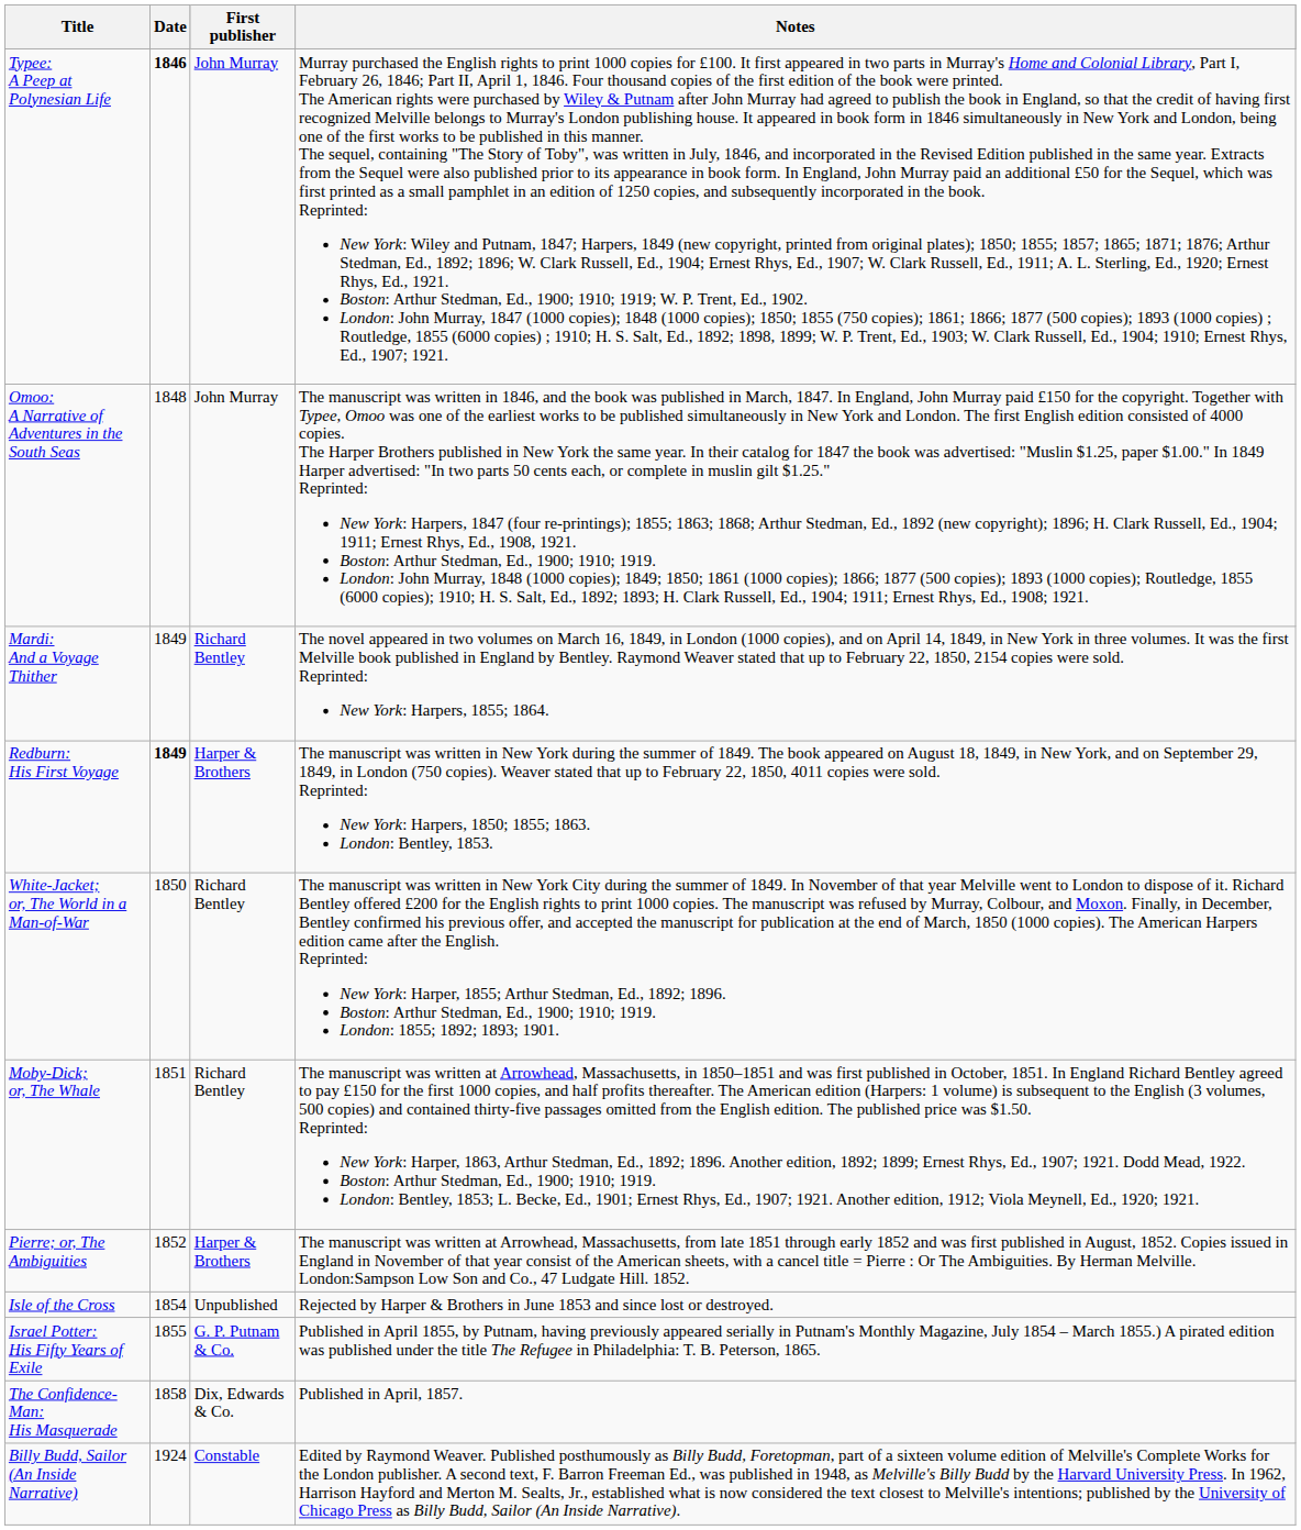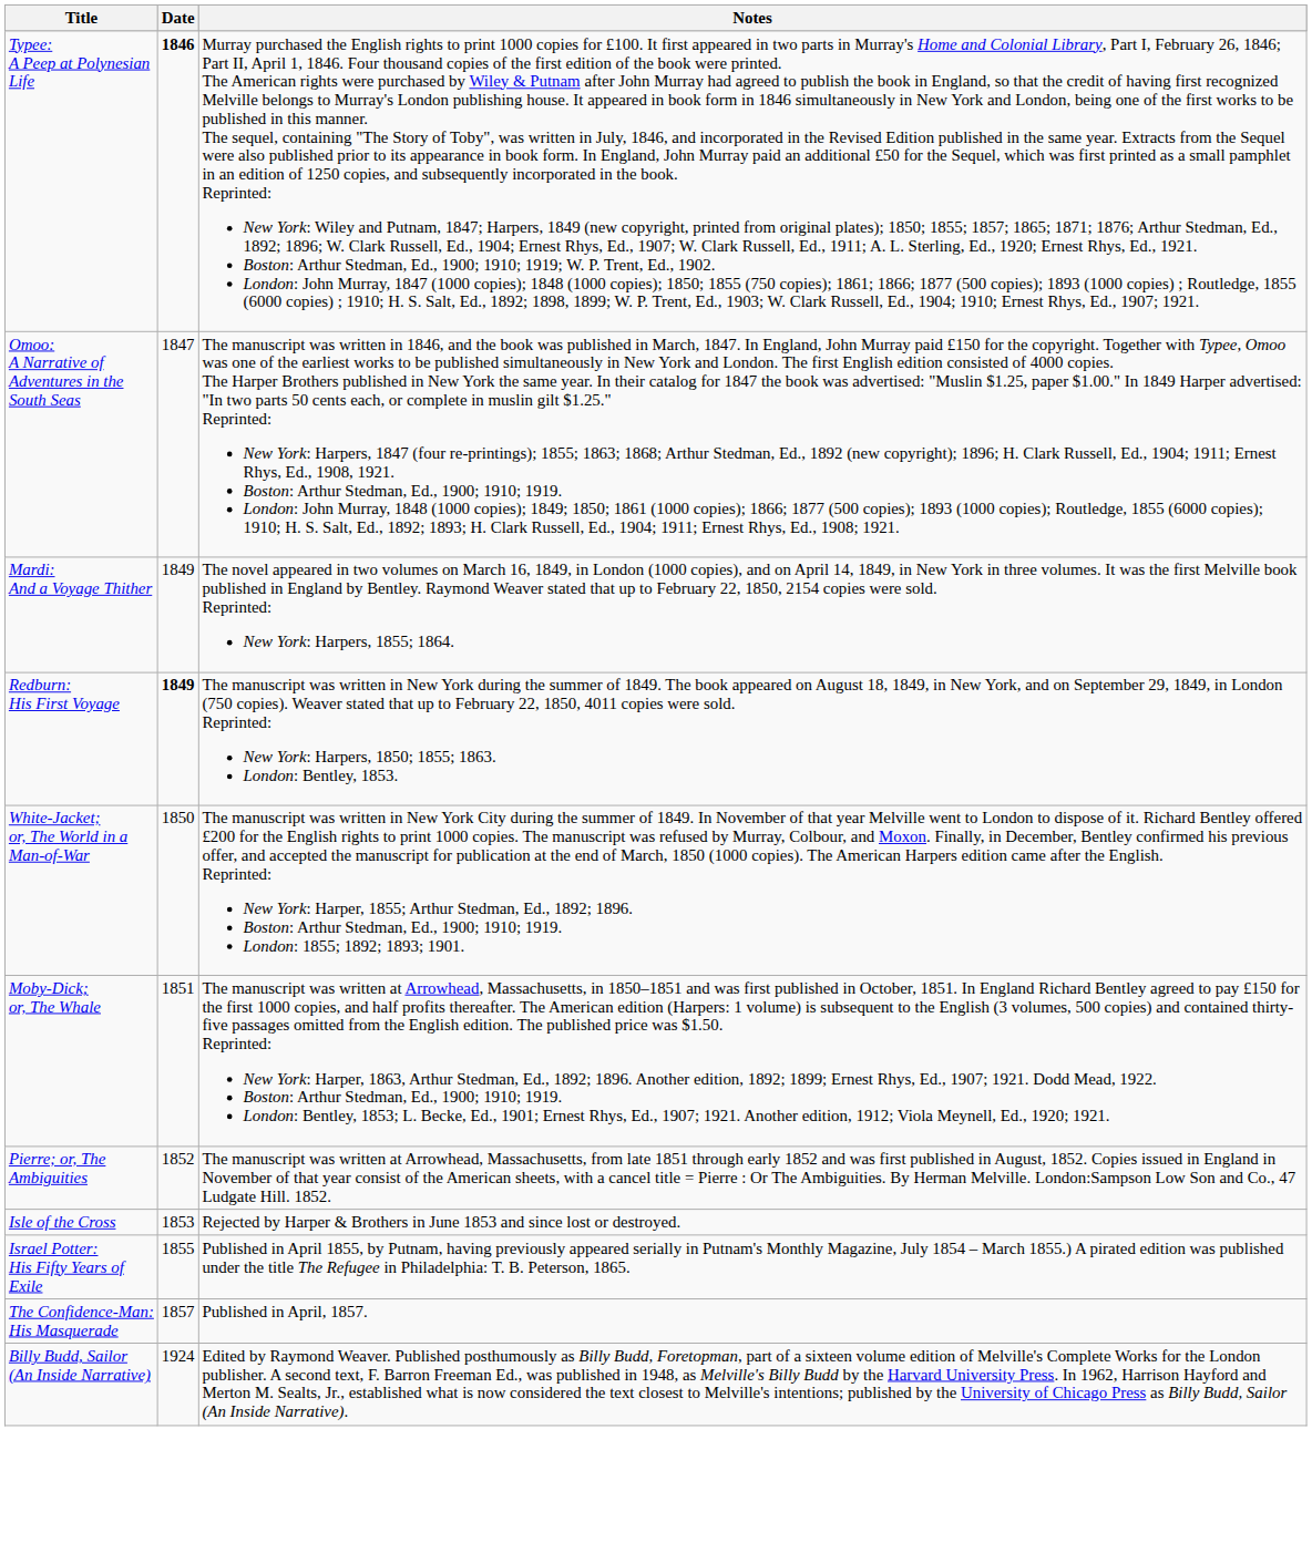- column: First publisher | John Murray | John Murray | Richard Bentley | Harper & Brothers | Richard Bentley | Richard Bentley | Harper & Brothers | Unpublished | G. P. Putnam & Co. | Dix, Edwards & Co. | Constable
Omoo: A Narrative of Adventures in the South Seas | Date: 1848 -> 1847
Isle of the Cross | Date: 1854 -> 1853
The Confidence-Man: His Masquerade | Date: 1858 -> 1857
